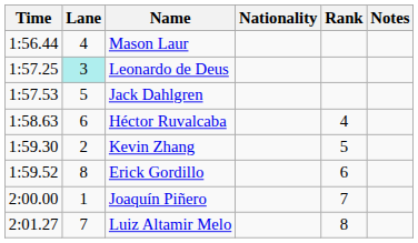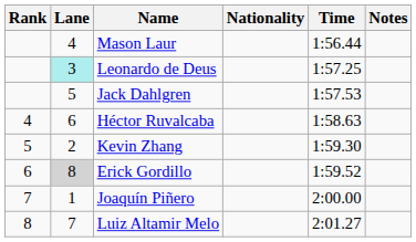columns swapped: Rank <-> Time
Erick Gordillo | Lane: no background -> lightgrey background
